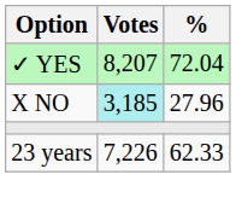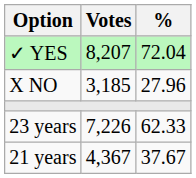X NO | Votes: paleturquoise background -> no background
+ row: 21 years | 4,367 | 37.67
